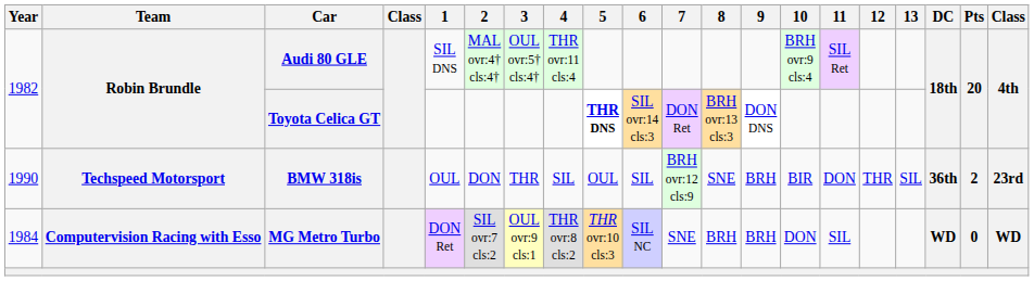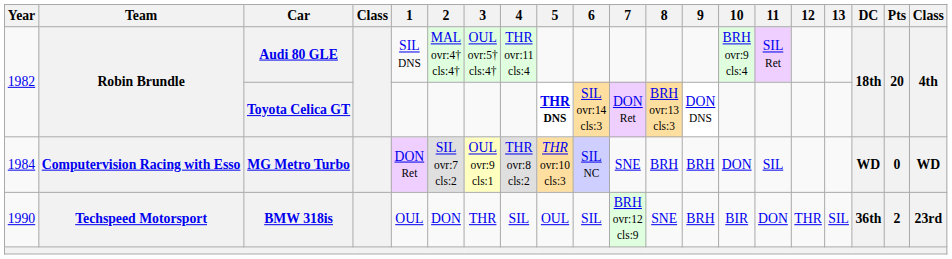rows swapped: MG Metro Turbo <-> BMW 318is
